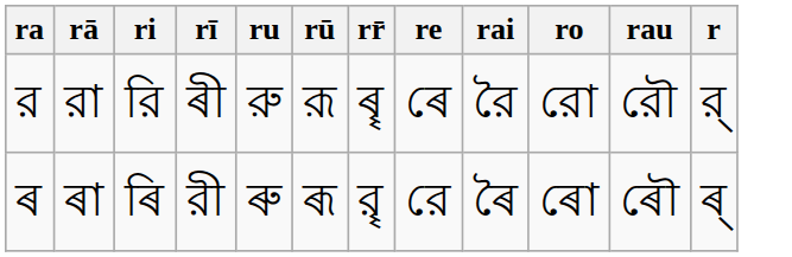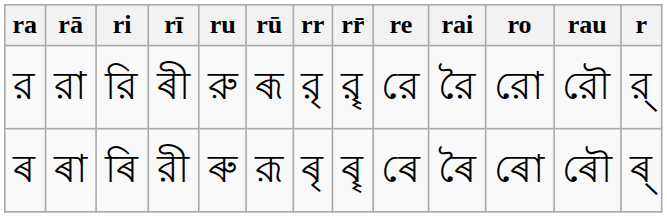+ column: rr | রৃ | ৰৃ
র | rū: রূ -> ৰূ
র | rr̄: ৰৄ -> রৄ
র | re: ৰে -> রে
ৰ | rū: ৰূ -> রূ
ৰ | rr̄: রৄ -> ৰৄ
ৰ | re: রে -> ৰে
